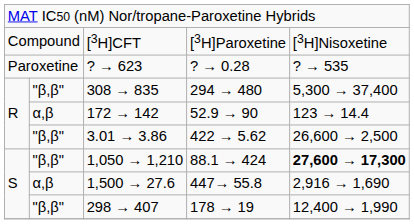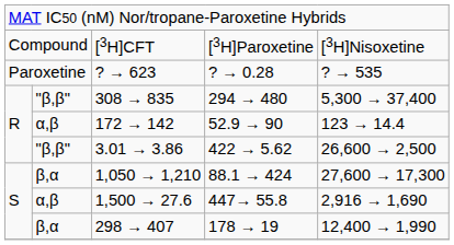1,050 → 1,210 | column 2: "β,β" -> β,α
1,050 → 1,210 | column 5: bold -> normal
298 → 407 | column 2: "β,β" -> β,α
